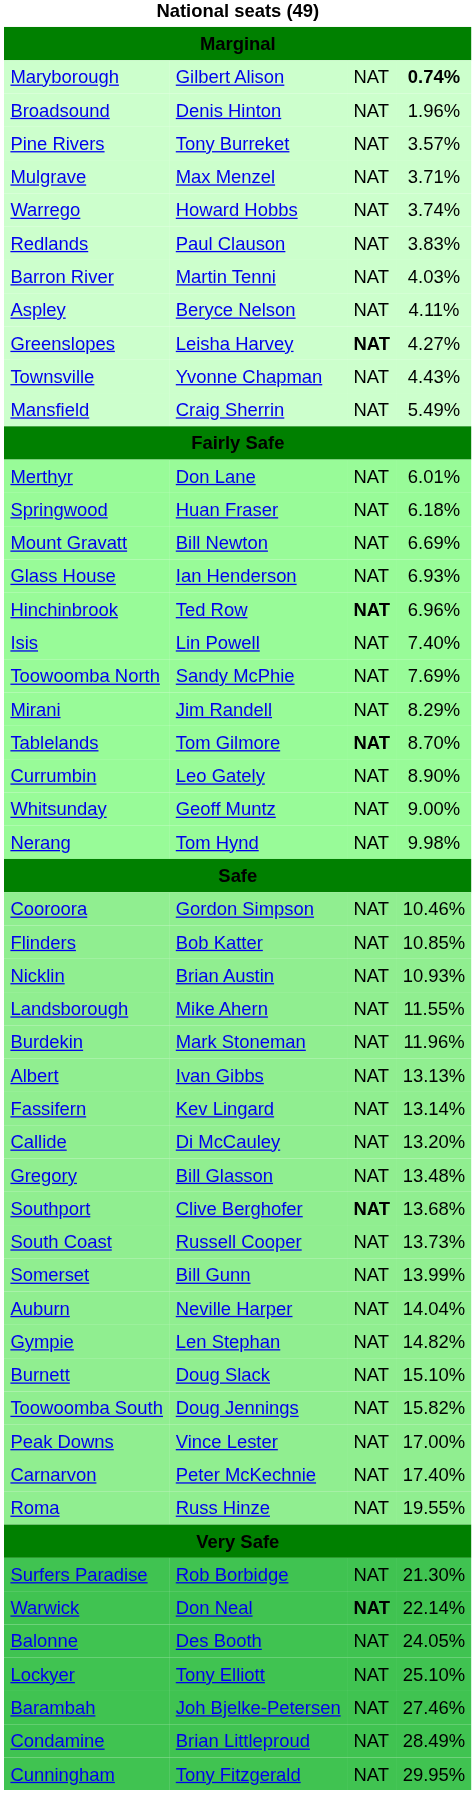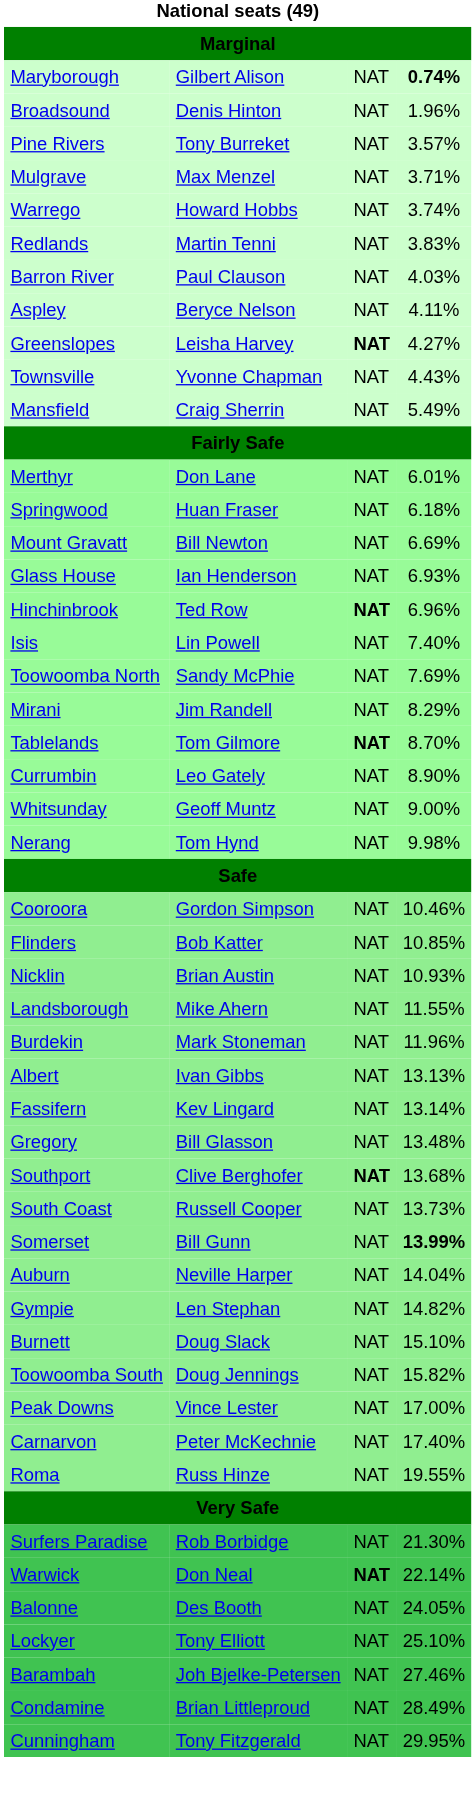Redlands | column 2: Paul Clauson -> Martin Tenni
Barron River | column 2: Martin Tenni -> Paul Clauson
- row: Callide | Di McCauley | NAT | 13.20%
Somerset | column 4: normal -> bold
